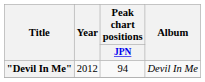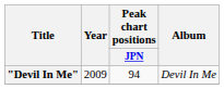"Devil In Me" | Year: 2012 -> 2009
